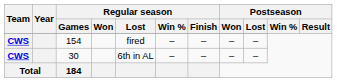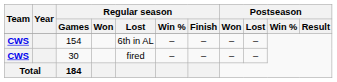154 | Regular season / Lost: fired -> 6th in AL
30 | Regular season / Lost: 6th in AL -> fired
